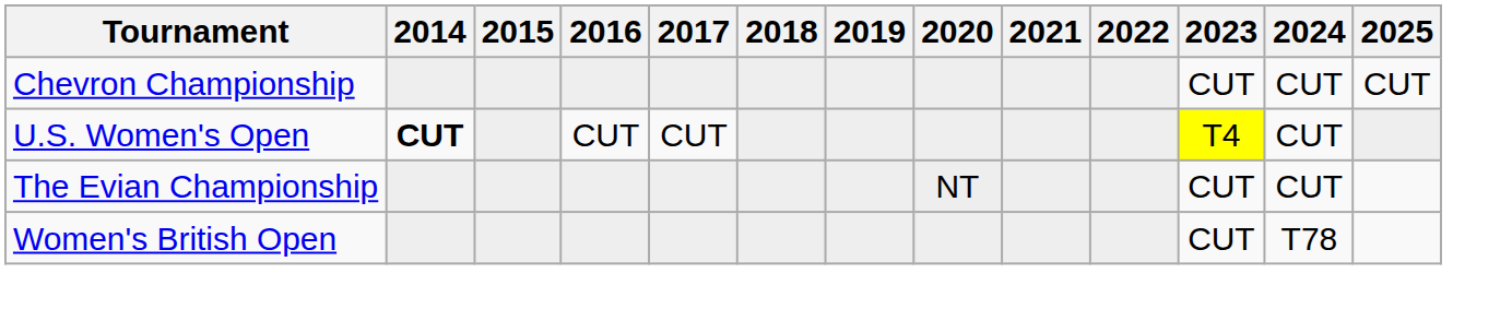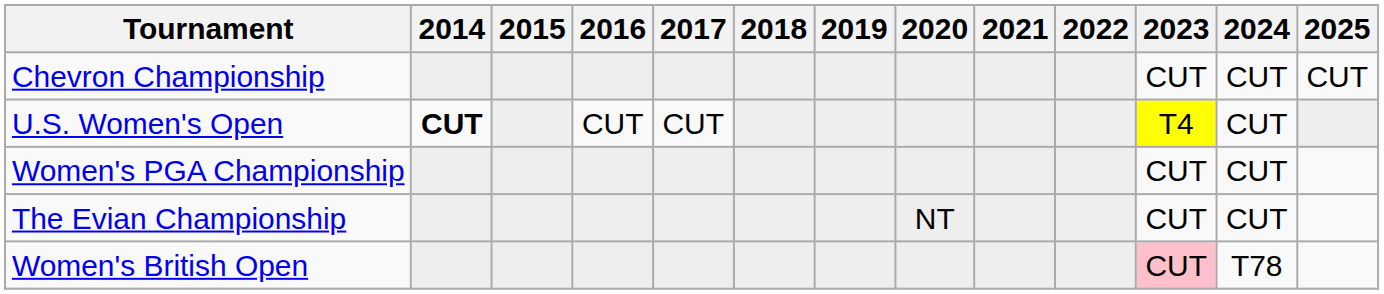+ row: Women's PGA Championship | CUT | CUT
Women's British Open | 2023: no background -> pink background
